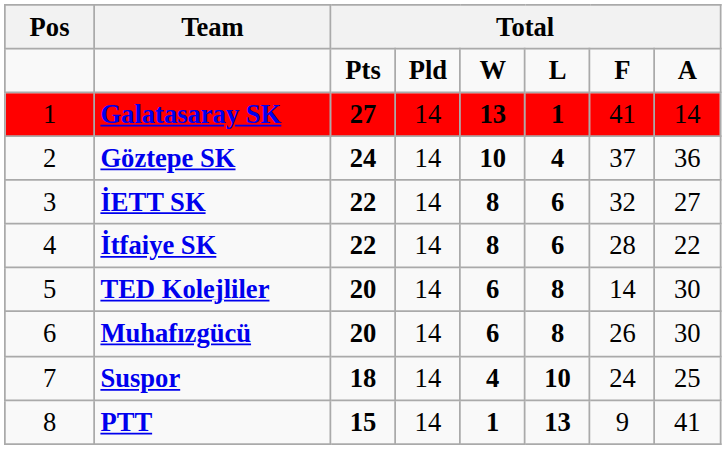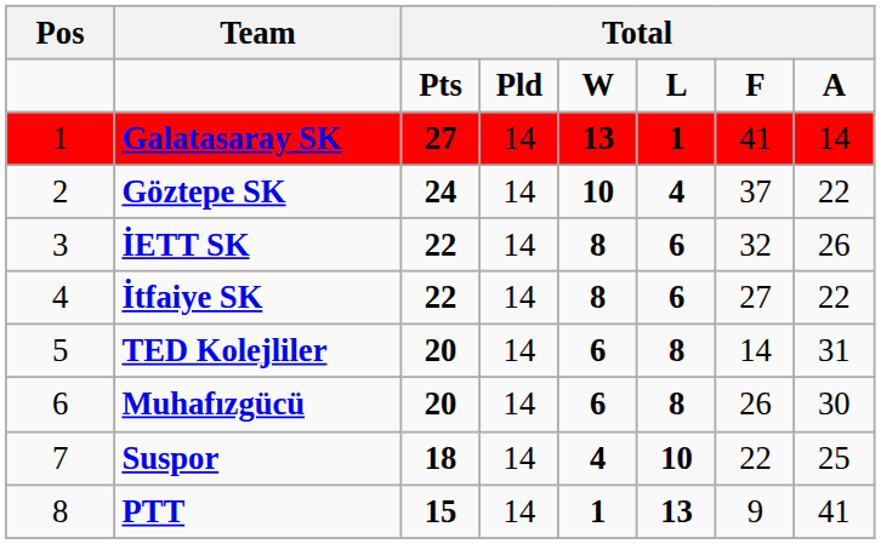Göztepe SK | column 8: 36 -> 22
İETT SK | column 8: 27 -> 26
İtfaiye SK | column 7: 28 -> 27
TED Kolejliler | column 8: 30 -> 31
Suspor | column 7: 24 -> 22
